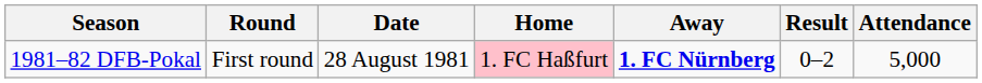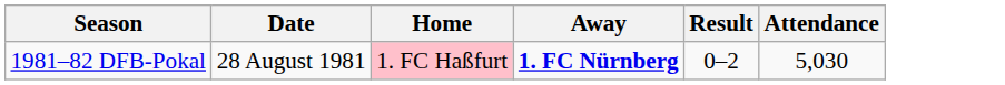- column: Round | First round
1981–82 DFB-Pokal | Attendance: 5,000 -> 5,030
